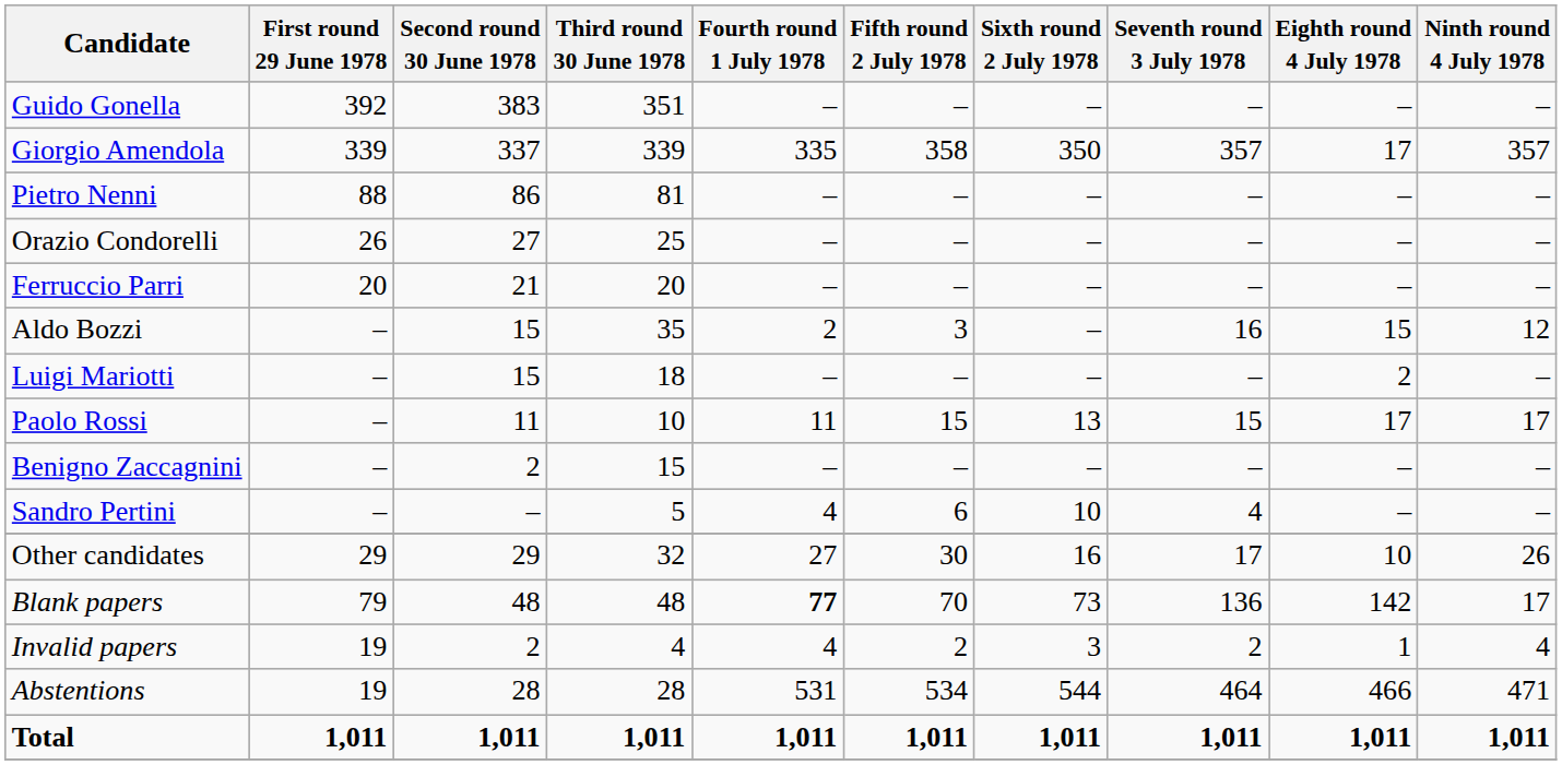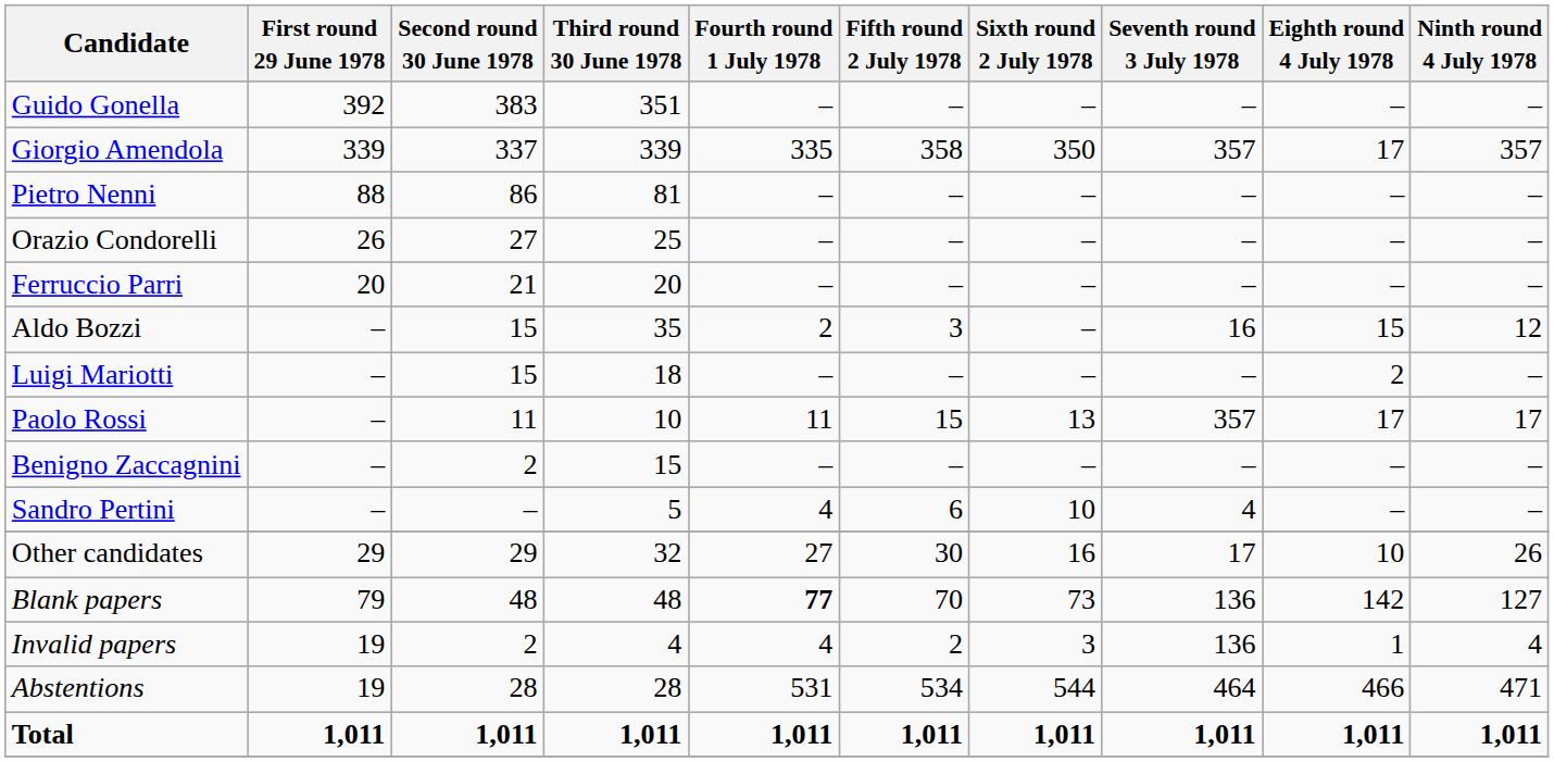Paolo Rossi | Seventh round 3 July 1978: 15 -> 357
Blank papers | Ninth round 4 July 1978: 17 -> 127
Invalid papers | Seventh round 3 July 1978: 2 -> 136
